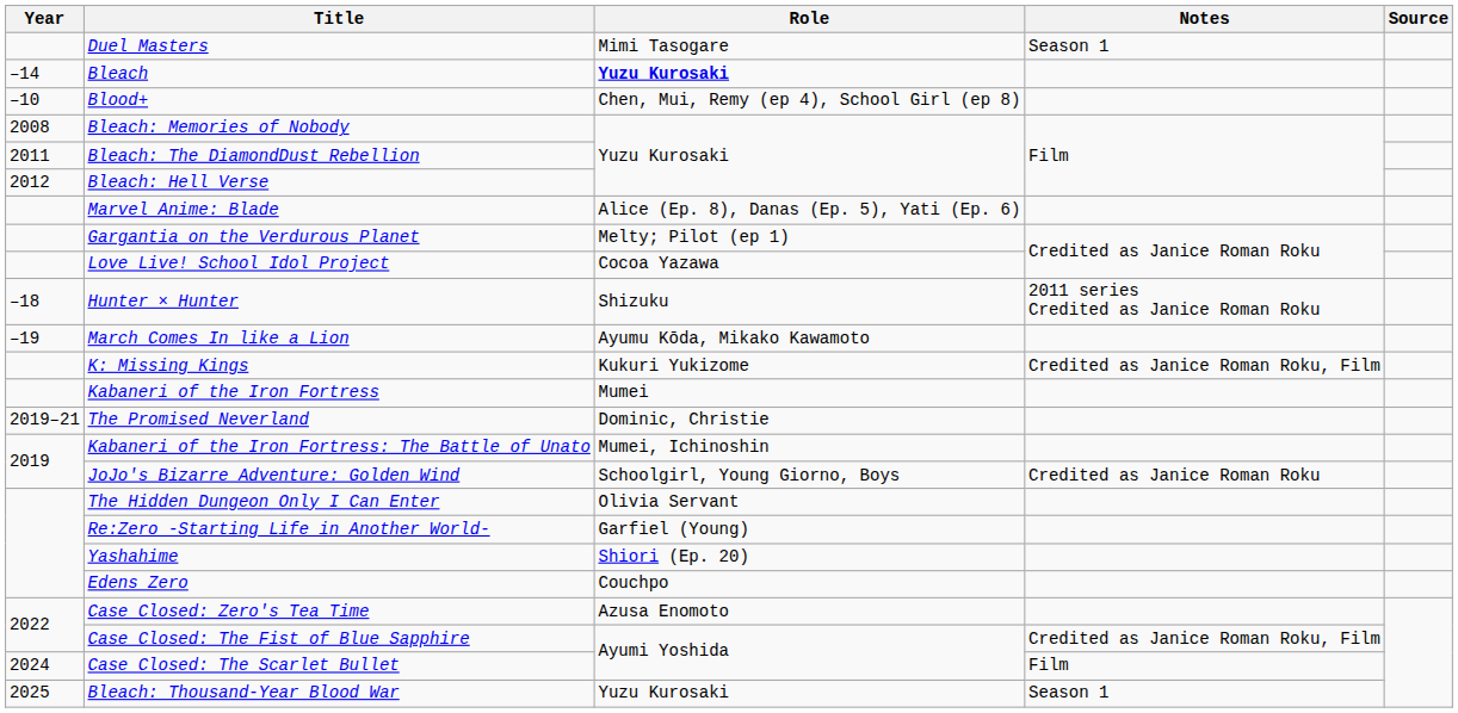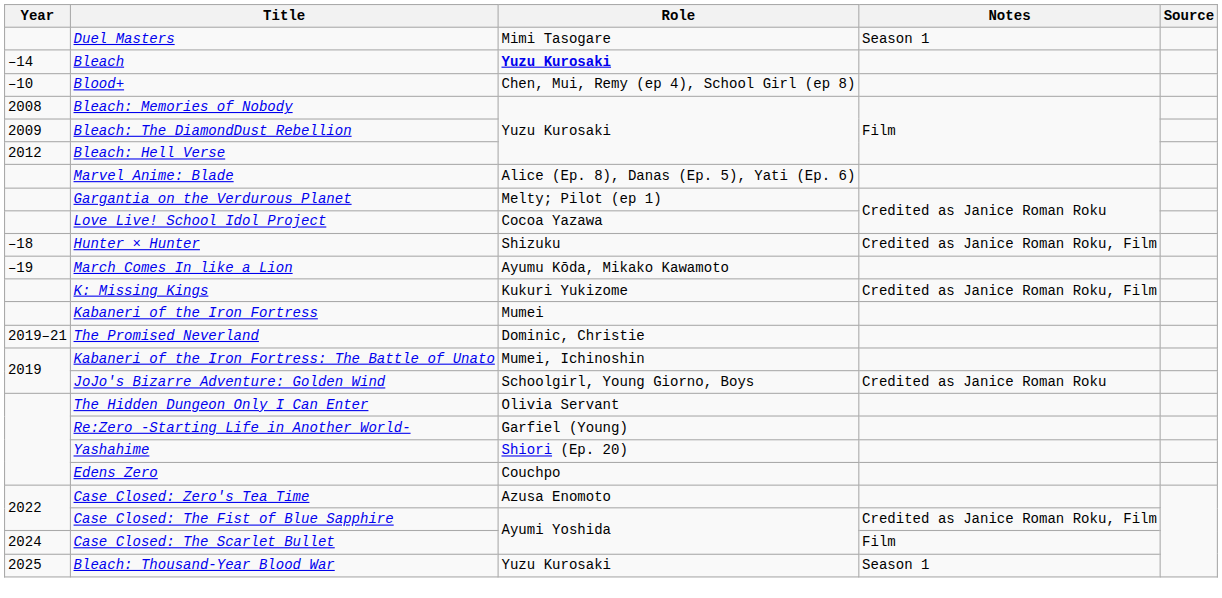Bleach: The DiamondDust Rebellion | Year: 2011 -> 2009
Hunter × Hunter | Notes: 2011 series Credited as Janice Roman Roku -> Credited as Janice Roman Roku, Film
